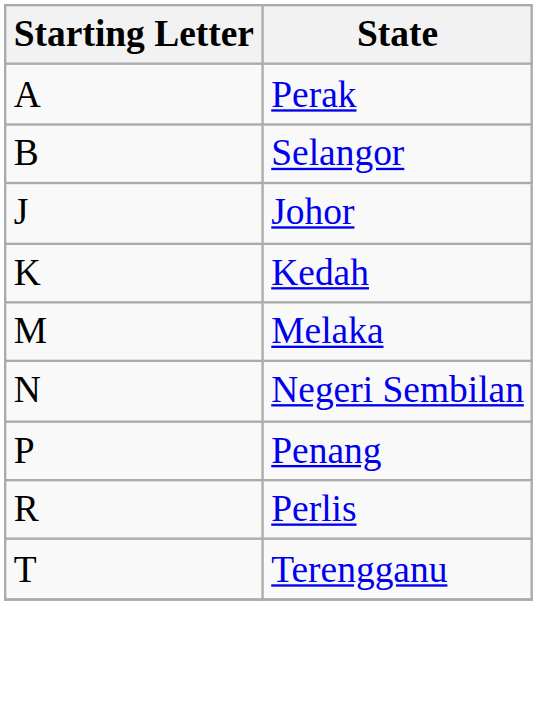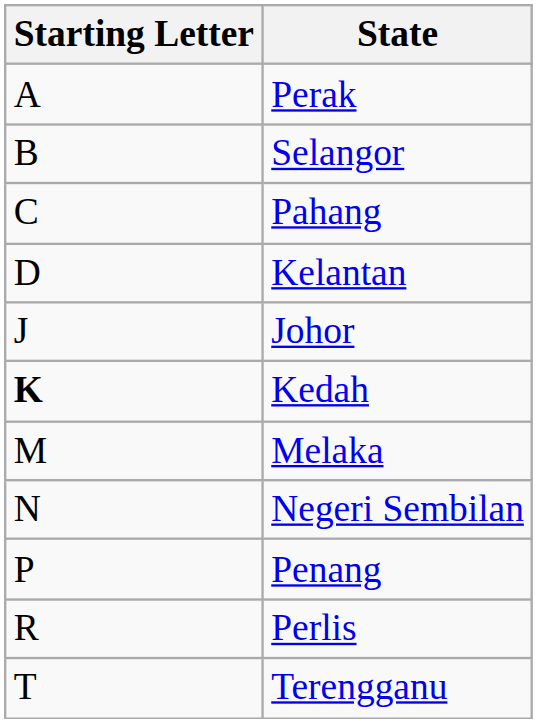+ row: C | Pahang
+ row: D | Kelantan
Kedah | Starting Letter: normal -> bold
